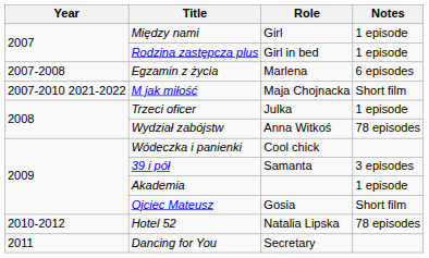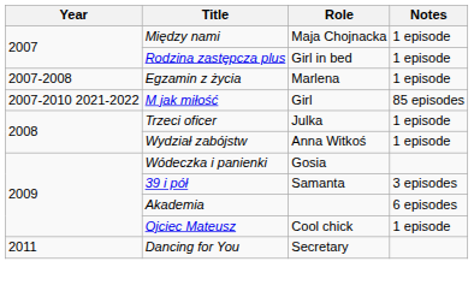Między nami | Role: Girl -> Maja Chojnacka
Egzamin z życia | Notes: 6 episodes -> 1 episode
M jak miłość | Role: Maja Chojnacka -> Girl
M jak miłość | Notes: Short film -> 85 episodes
Wydział zabójstw | Notes: 78 episodes -> 1 episode
Wódeczka i panienki | Role: Cool chick -> Gosia
Akademia | Notes: 1 episode -> 6 episodes
Ojciec Mateusz | Role: Gosia -> Cool chick
Ojciec Mateusz | Notes: Short film -> 1 episode
- row: 2010-2012 | Hotel 52 | Natalia Lipska | 78 episodes
